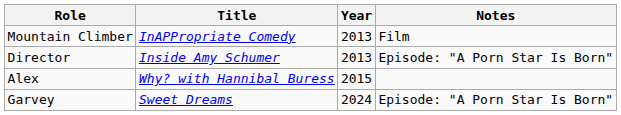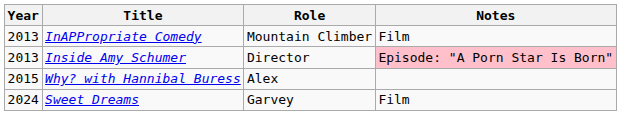columns swapped: Year <-> Role
Inside Amy Schumer | Notes: no background -> pink background
Sweet Dreams | Notes: Episode: "A Porn Star Is Born" -> Film
